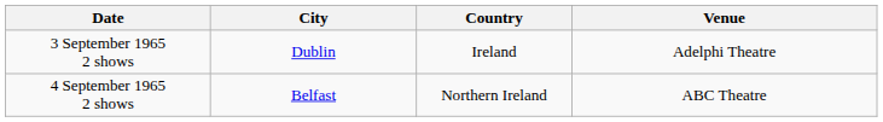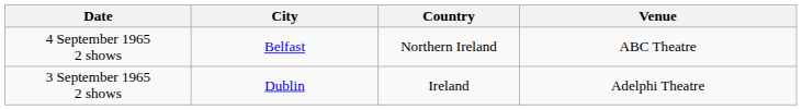rows swapped: 3 September 1965 2 shows <-> 4 September 1965 2 shows
